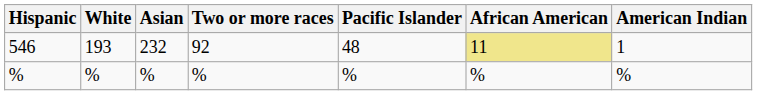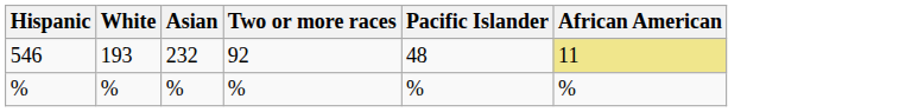- column: American Indian | 1 | %
